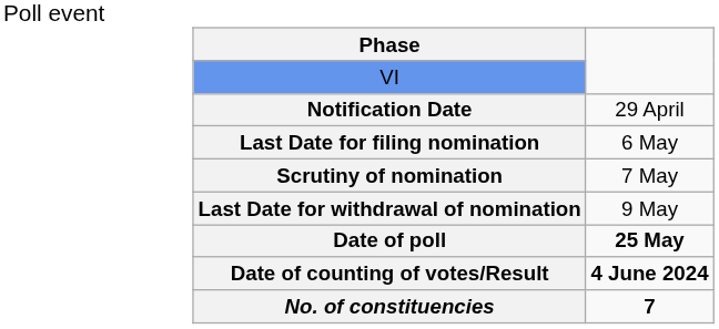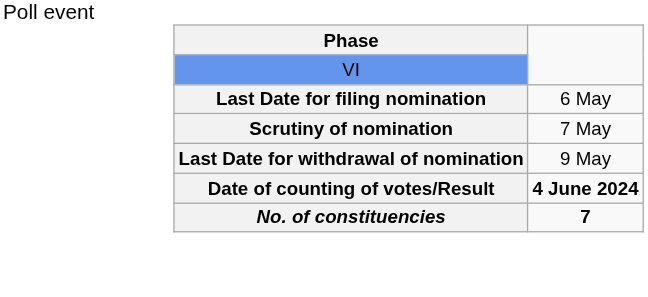- row: Notification Date | 29 April
- row: Date of poll | 25 May
